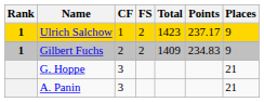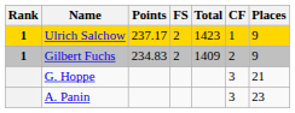columns swapped: CF <-> Points
A. Panin | Places: 21 -> 23
